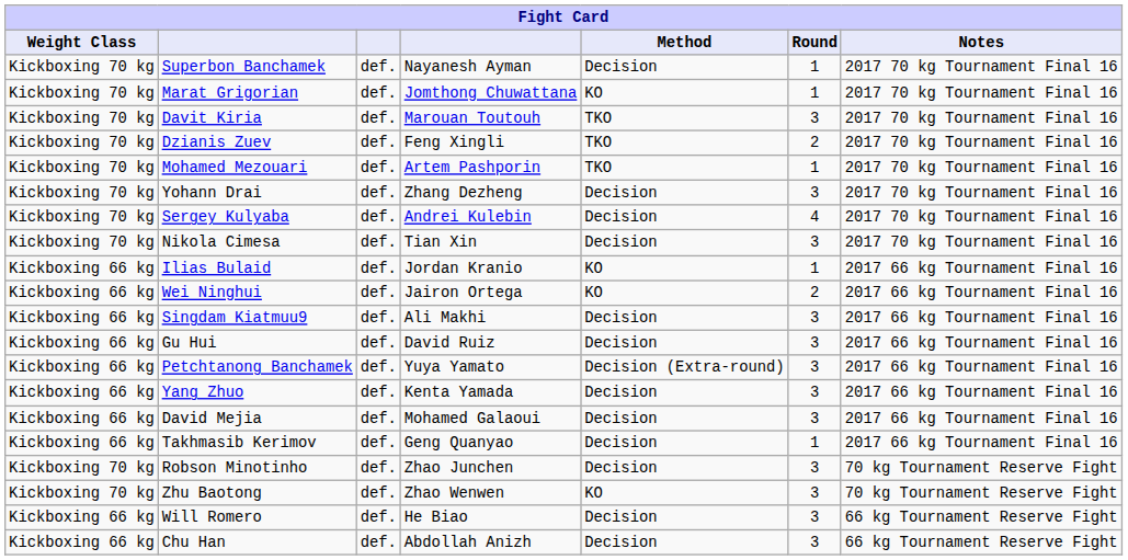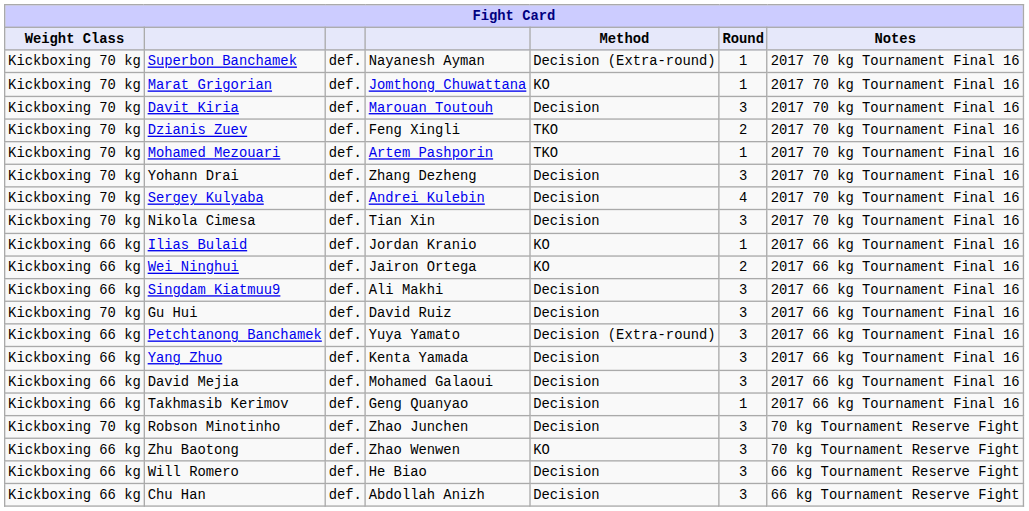Superbon Banchamek | Method: Decision -> Decision (Extra-round)
Davit Kiria | Method: TKO -> Decision
Gu Hui | Weight Class: Kickboxing 66 kg -> Kickboxing 70 kg
Zhu Baotong | Weight Class: Kickboxing 70 kg -> Kickboxing 66 kg
